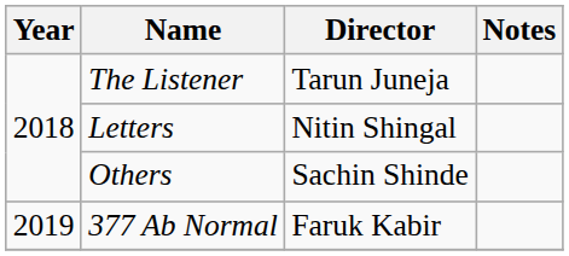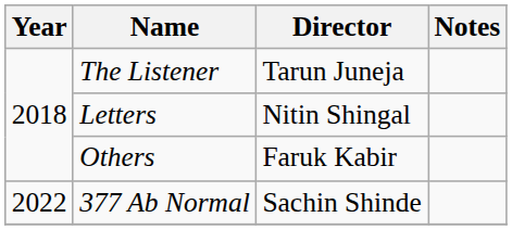Others | Director: Sachin Shinde -> Faruk Kabir
377 Ab Normal | Year: 2019 -> 2022
377 Ab Normal | Director: Faruk Kabir -> Sachin Shinde
